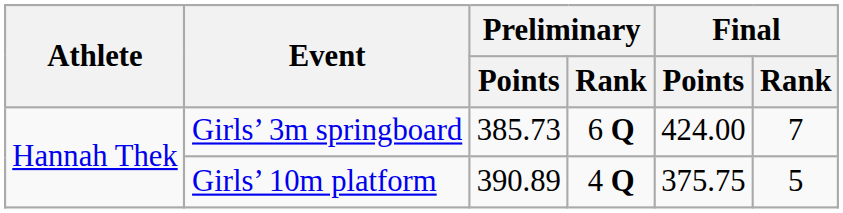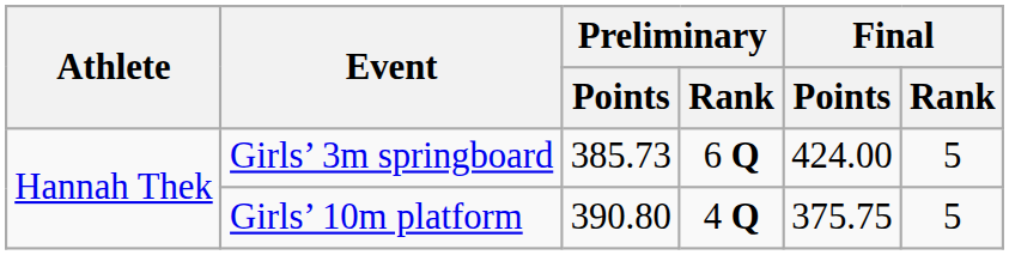Girls’ 3m springboard | Final / Rank: 7 -> 5
Girls’ 10m platform | Preliminary / Points: 390.89 -> 390.80
